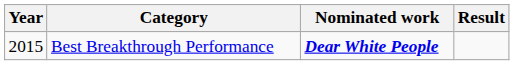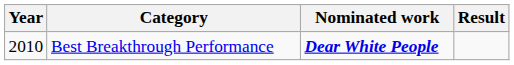Best Breakthrough Performance | Year: 2015 -> 2010
